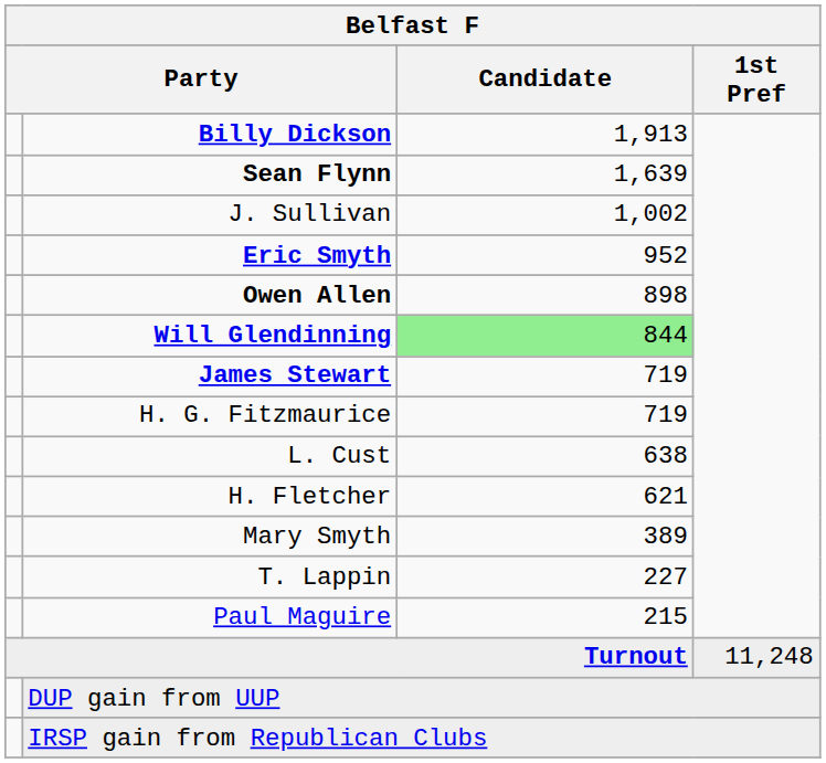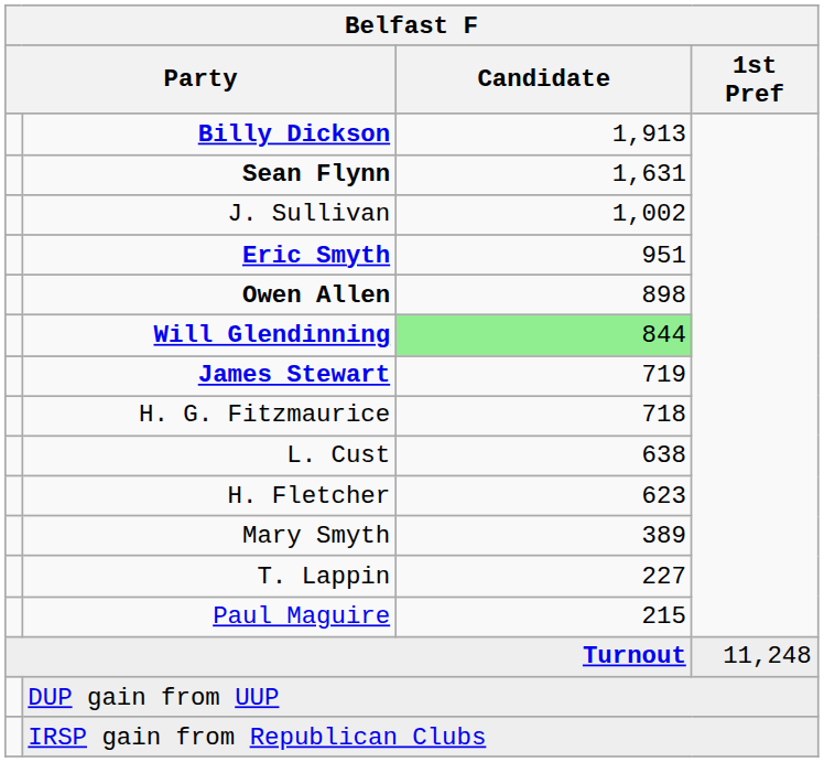Sean Flynn | Candidate: 1,639 -> 1,631
Eric Smyth | Candidate: 952 -> 951
H. G. Fitzmaurice | Candidate: 719 -> 718
H. Fletcher | Candidate: 621 -> 623
